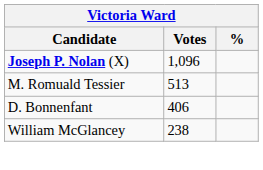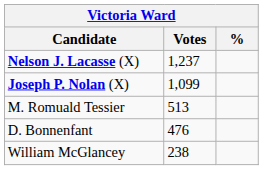+ row: Nelson J. Lacasse (X) | 1,237
Joseph P. Nolan (X) | Votes: 1,096 -> 1,099
D. Bonnenfant | Votes: 406 -> 476
